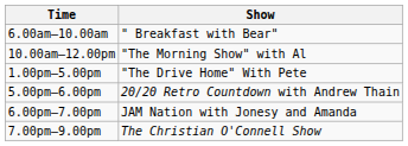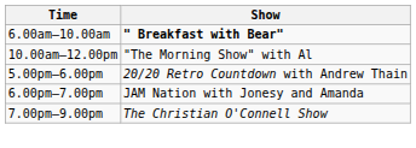6.00am–10.00am | Show: normal -> bold
- row: 1.00pm–5.00pm | "The Drive Home" With Pete
